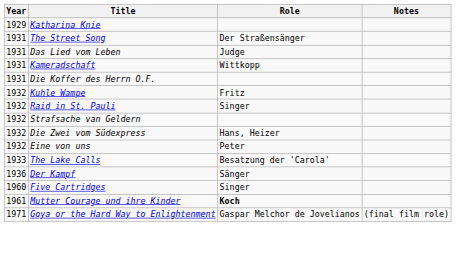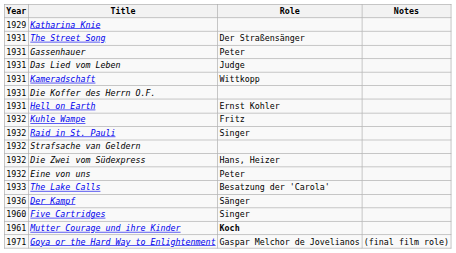+ row: 1931 | Gassenhauer | Peter
+ row: 1931 | Hell on Earth | Ernst Kohler
